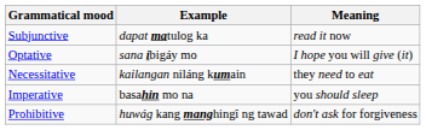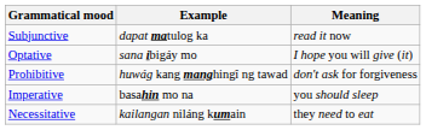rows swapped: Necessitative <-> Prohibitive
